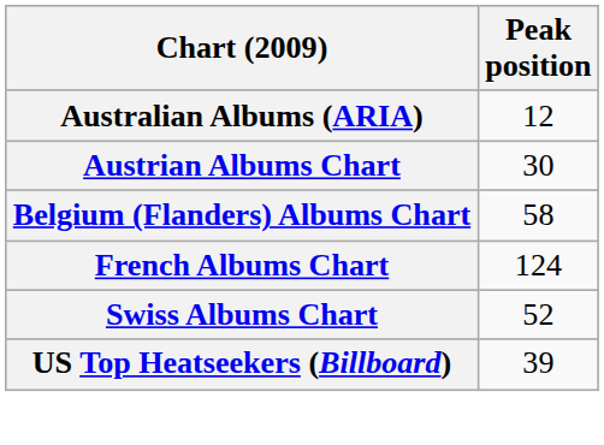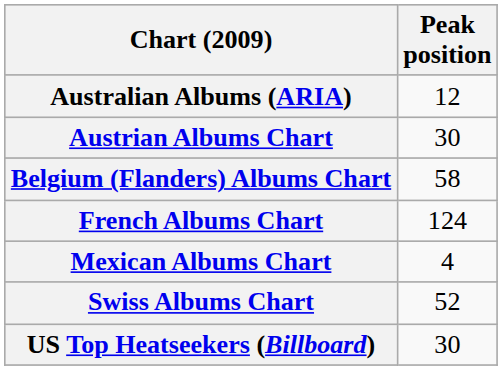+ row: Mexican Albums Chart | 4
US Top Heatseekers (Billboard) | Peak position: 39 -> 30
